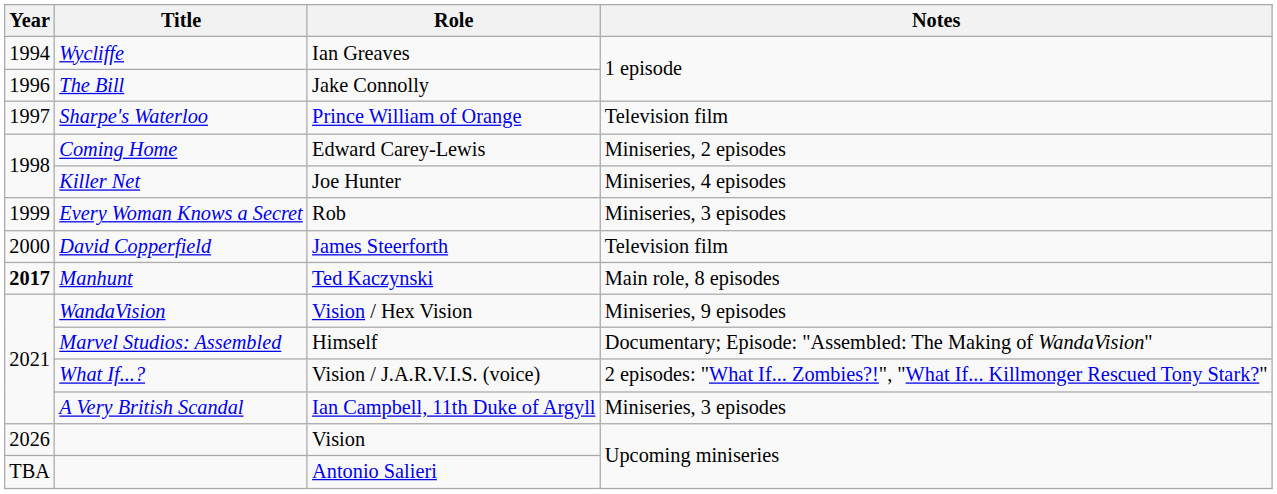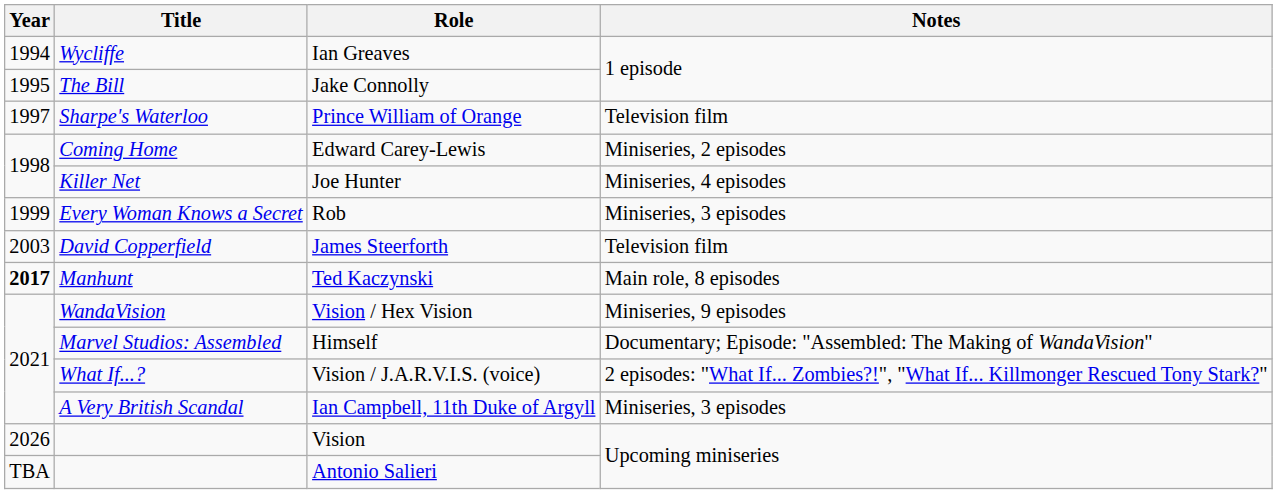Jake Connolly | Year: 1996 -> 1995
James Steerforth | Year: 2000 -> 2003
